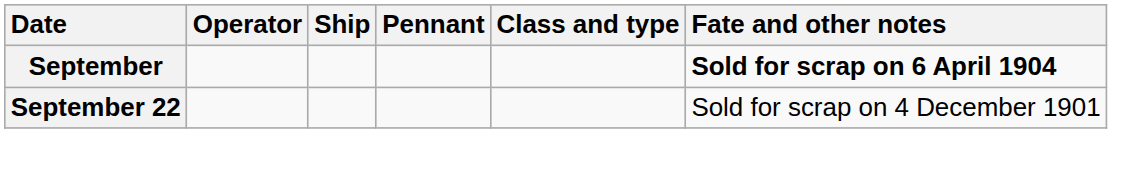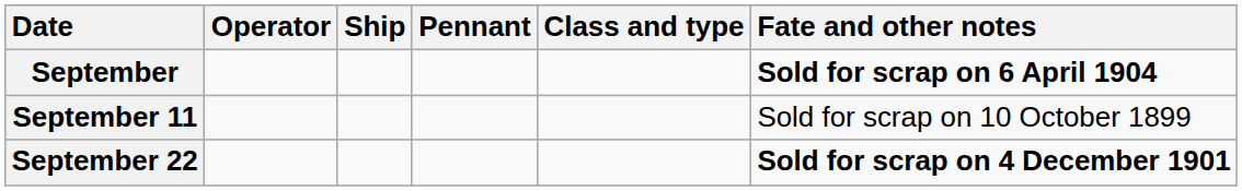+ row: September 11 | Sold for scrap on 10 October 1899
September 22 | Fate and other notes: normal -> bold
